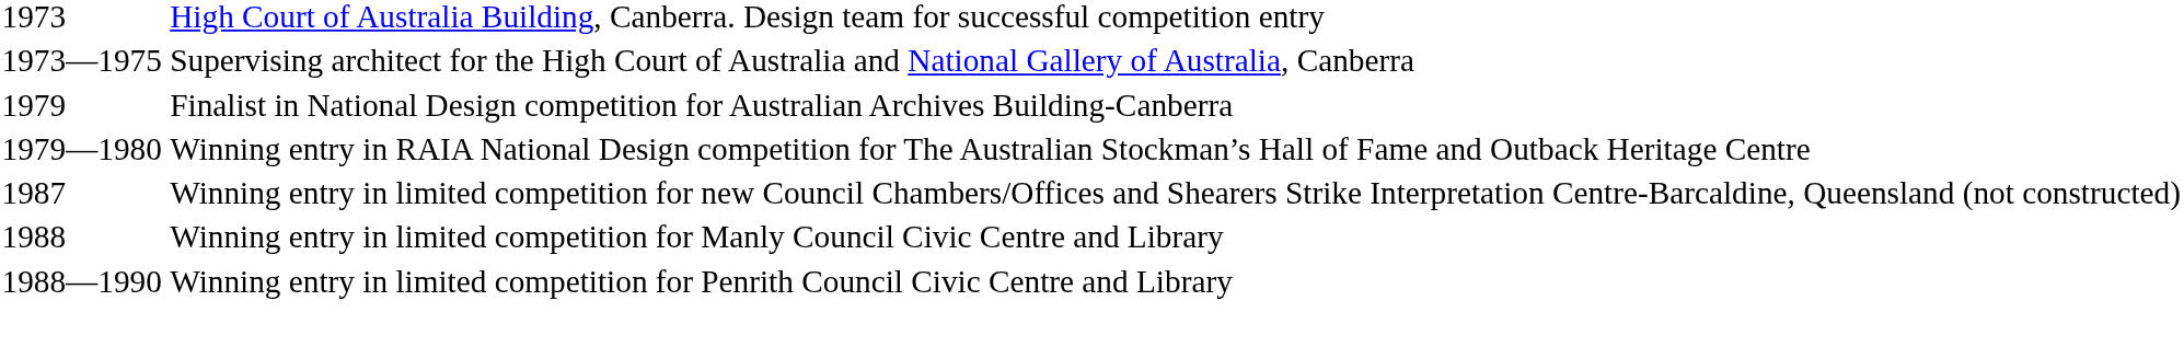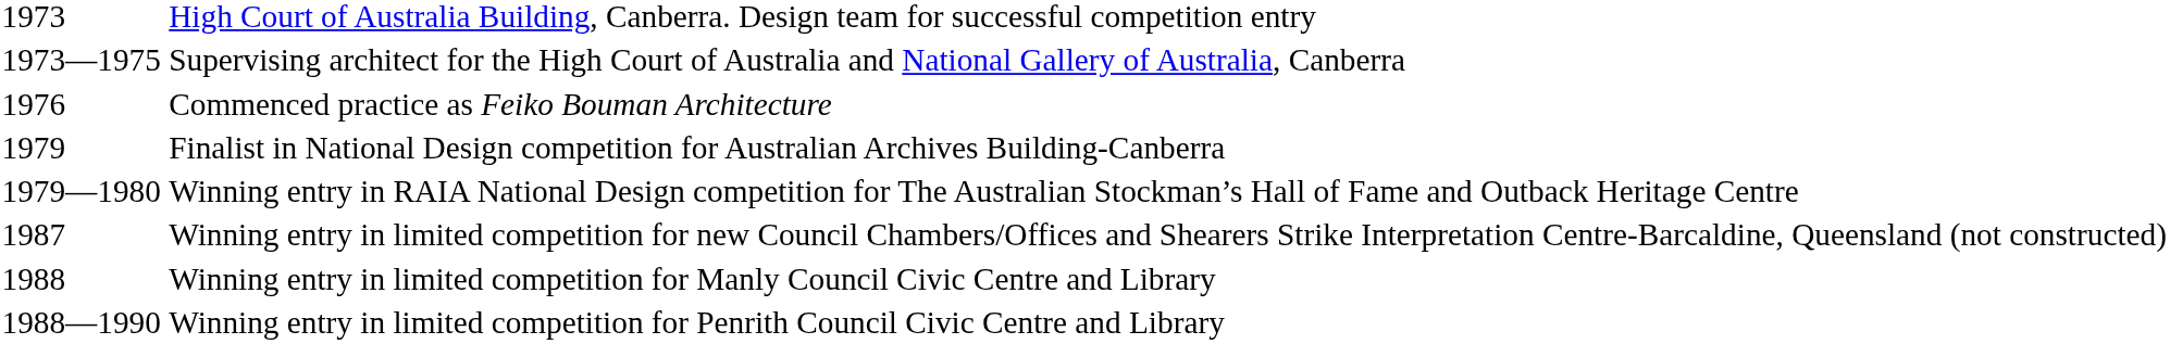+ row: 1976 | Commenced practice as Feiko Bouman Architecture
